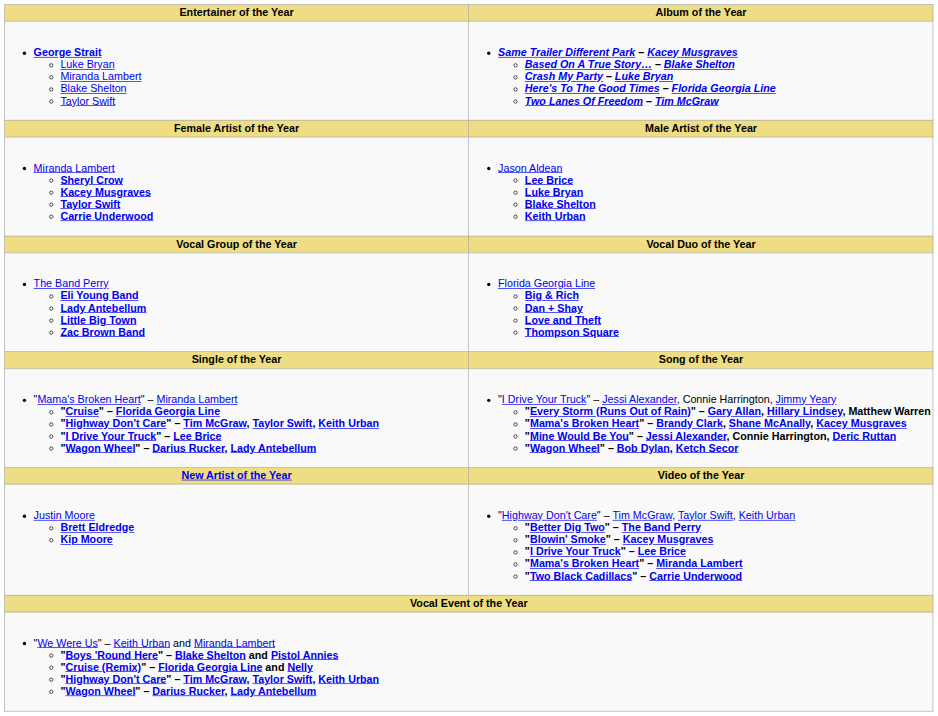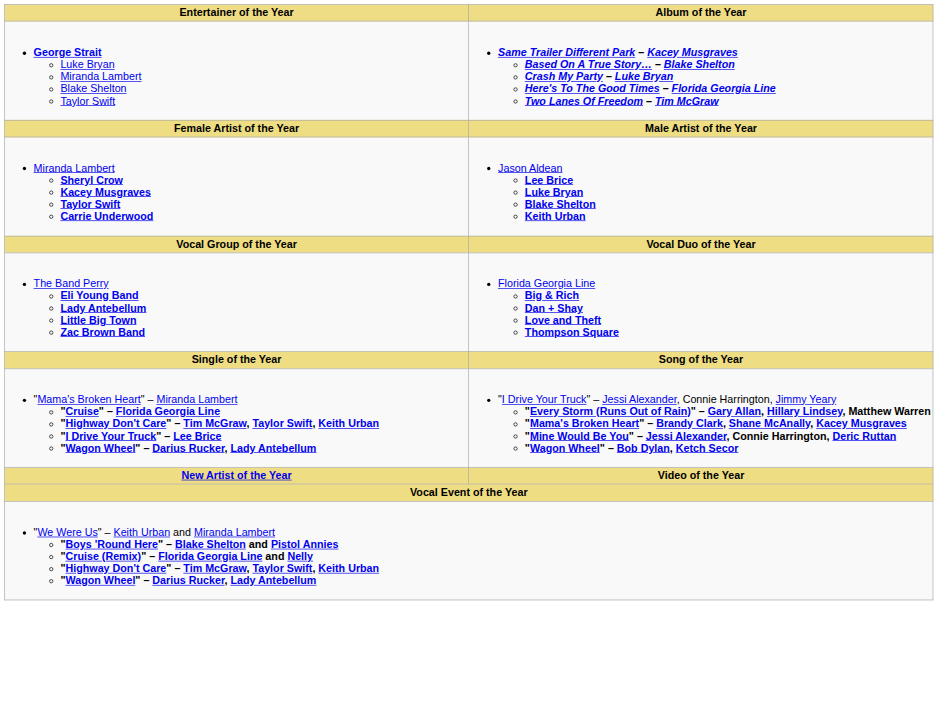- row: Justin Moore Brett Eldredge Kip Moore | "Highway Don't Care" – Tim McGraw, Taylor Swift, Keith Urban "Better Dig Two" – The Band Perry "Blowin' Smoke" – Kacey Musgraves "I Drive Your Truck" – Lee Brice "Mama's Broken Heart" – Miranda Lambert "Two Black Cadillacs" – Carrie Underwood
